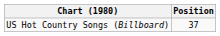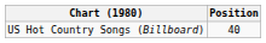US Hot Country Songs (Billboard) | Position: 37 -> 40
